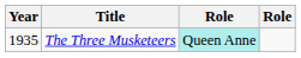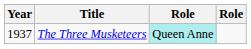The Three Musketeers | Year: 1935 -> 1937
